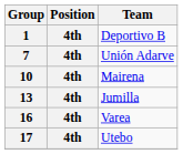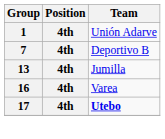1 | Team: Deportivo B -> Unión Adarve
7 | Team: Unión Adarve -> Deportivo B
- row: 10 | 4th | Mairena
17 | Team: normal -> bold
